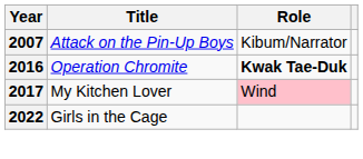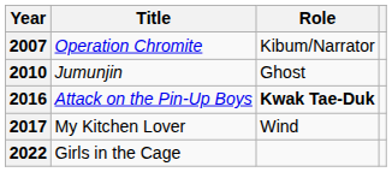2007 | Title: Attack on the Pin-Up Boys -> Operation Chromite
+ row: 2010 | Jumunjin | Ghost
2016 | Title: Operation Chromite -> Attack on the Pin-Up Boys
2017 | Role: pink background -> no background
